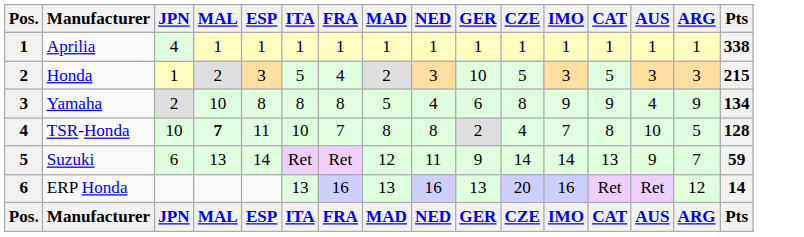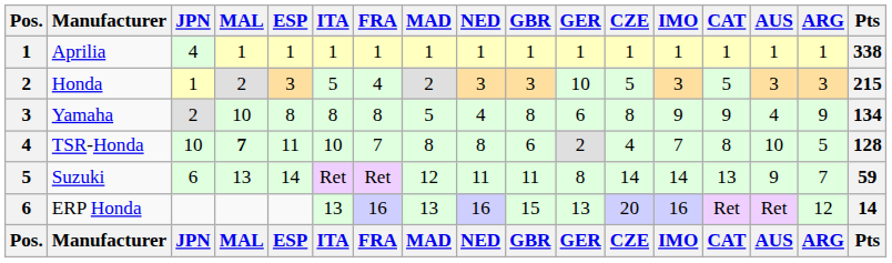+ column: GBR | 1 | 3 | 8 | 6 | 11 | 15 | GBR
Suzuki | GER: 9 -> 8
